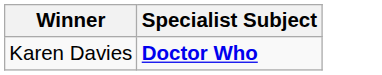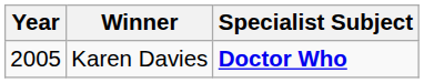+ column: Year | 2005
